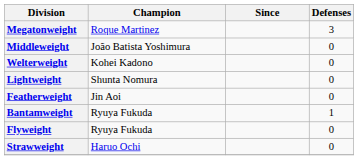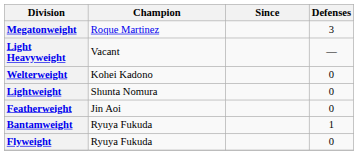+ row: Light Heavyweight | Vacant | —
- row: Middleweight | João Batista Yoshimura | 0
- row: Strawweight | Haruo Ochi | 0
